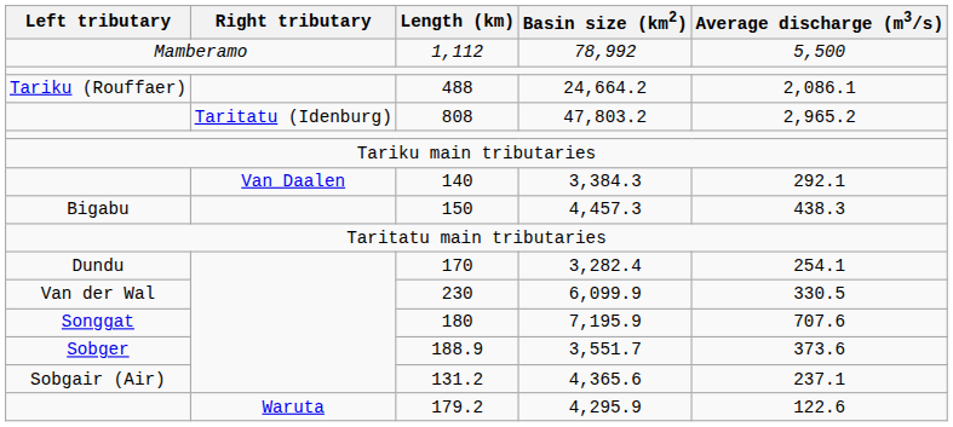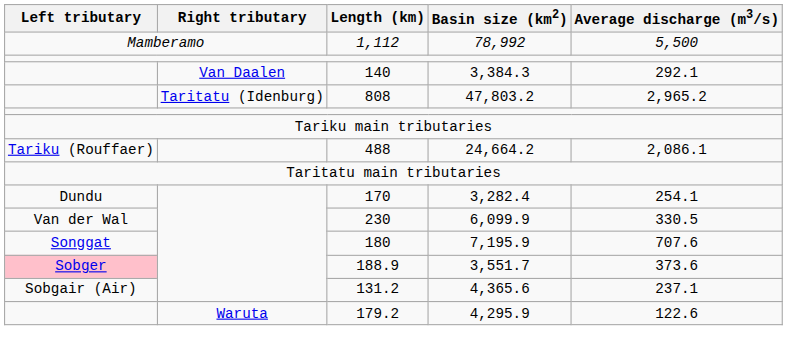rows swapped: 488 <-> 140
- row: Bigabu | 150 | 4,457.3 | 438.3
188.9 | Left tributary: no background -> pink background
